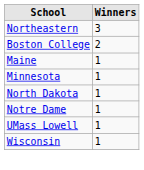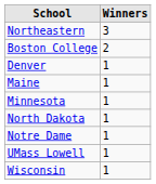+ row: Denver | 1
